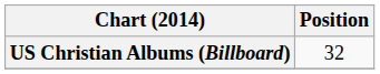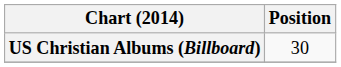US Christian Albums (Billboard) | Position: 32 -> 30
